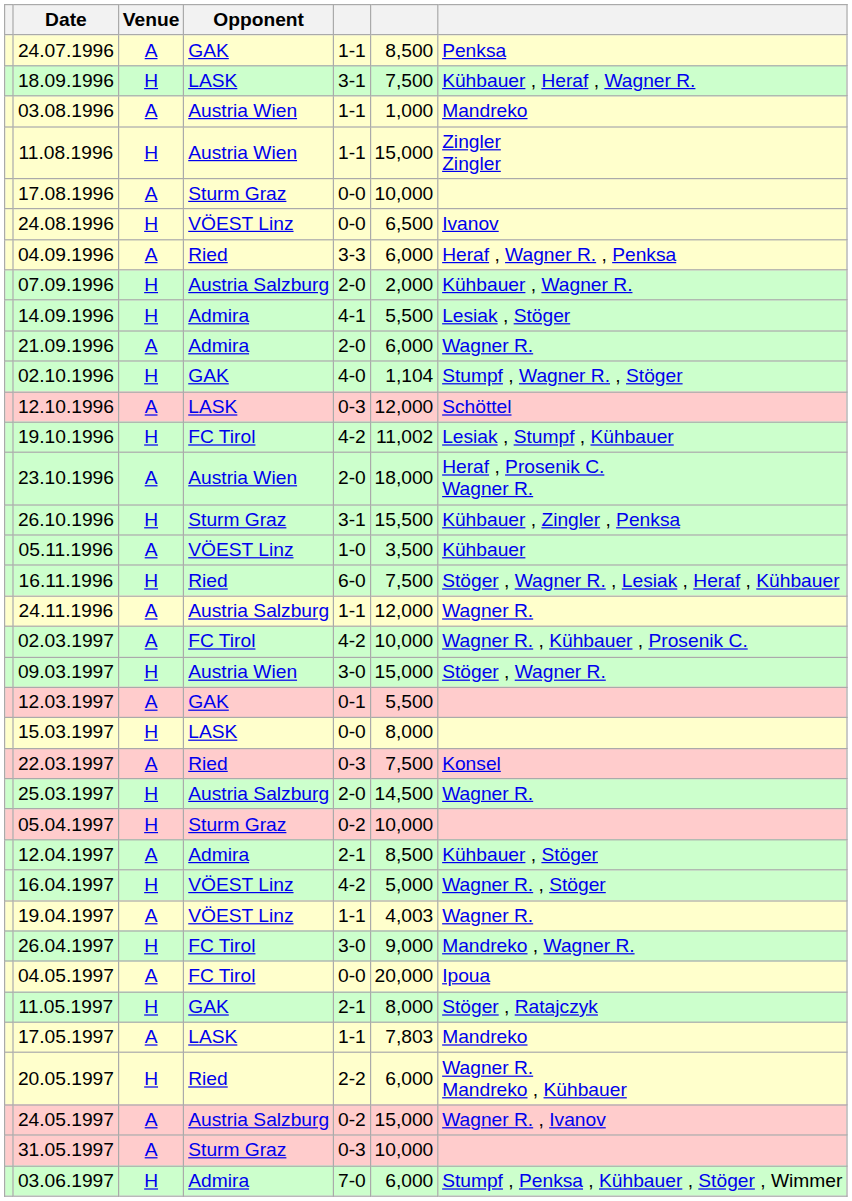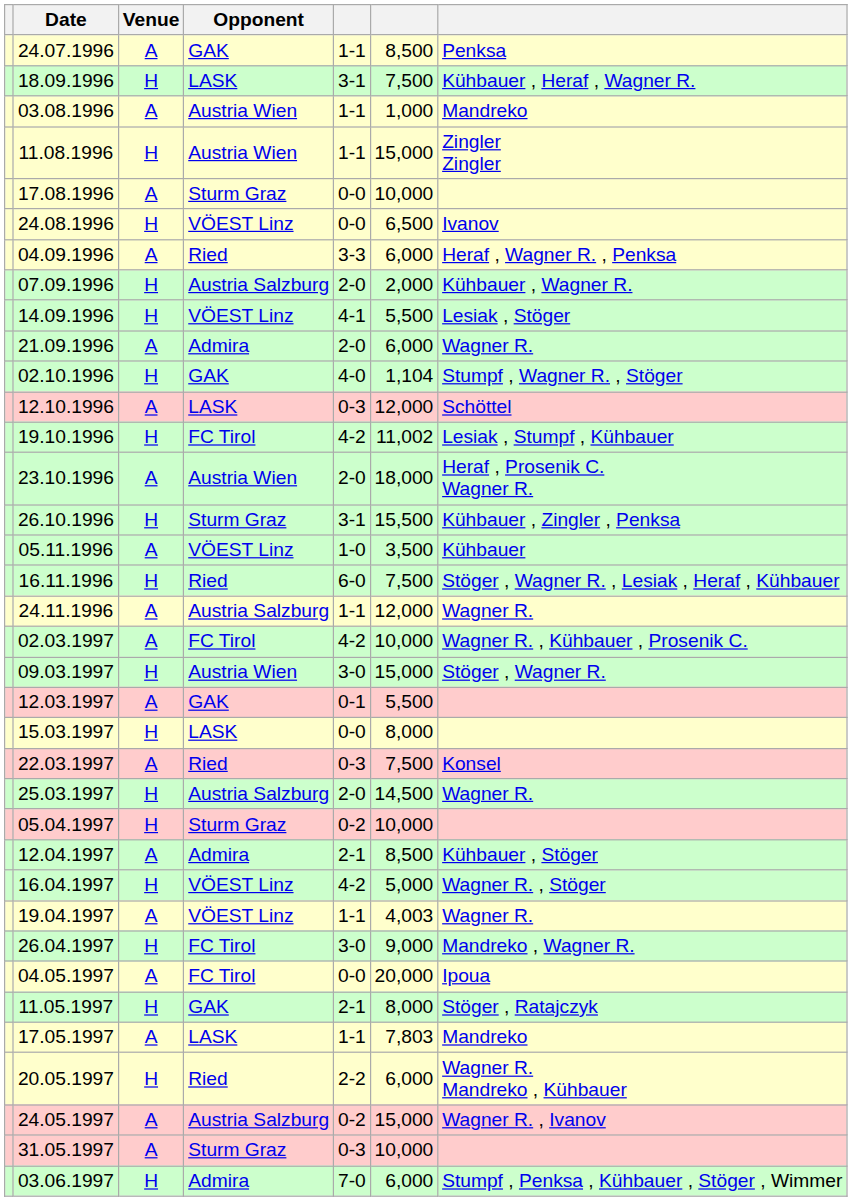14.09.1996 | Opponent: Admira -> VÖEST Linz
